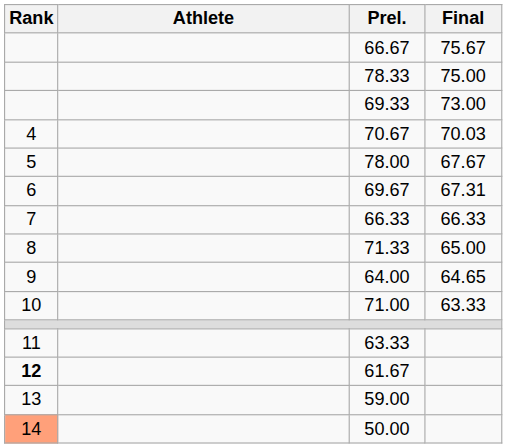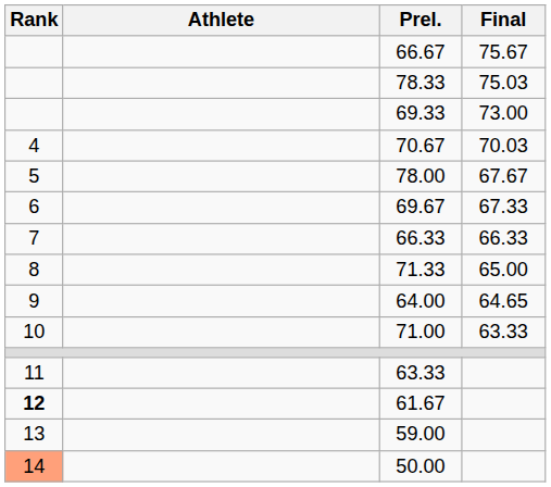78.33 | Final: 75.00 -> 75.03
69.67 | Final: 67.31 -> 67.33
